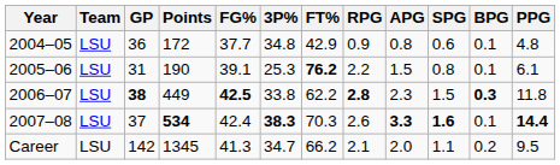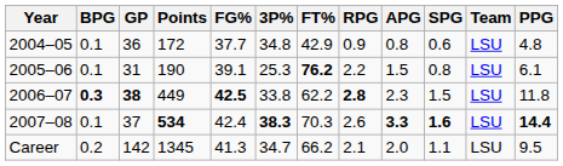columns swapped: Team <-> BPG
